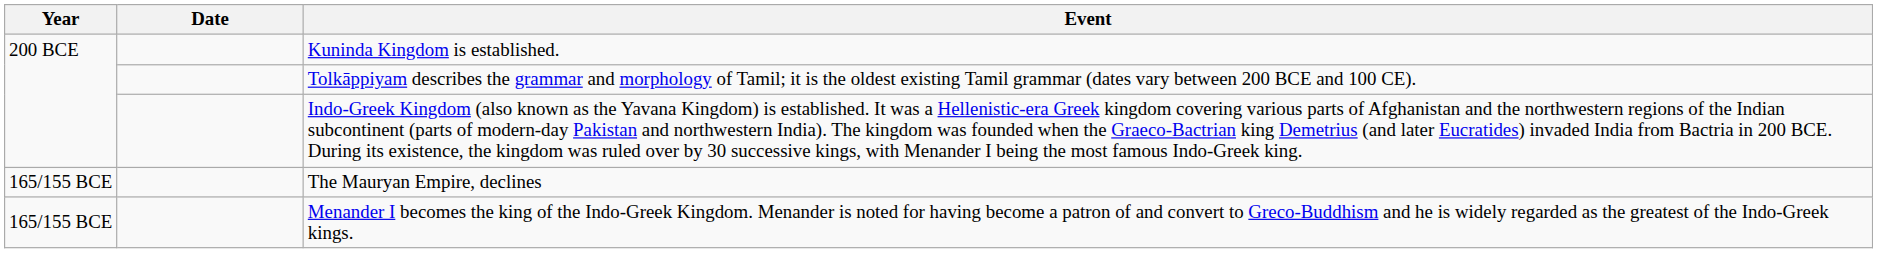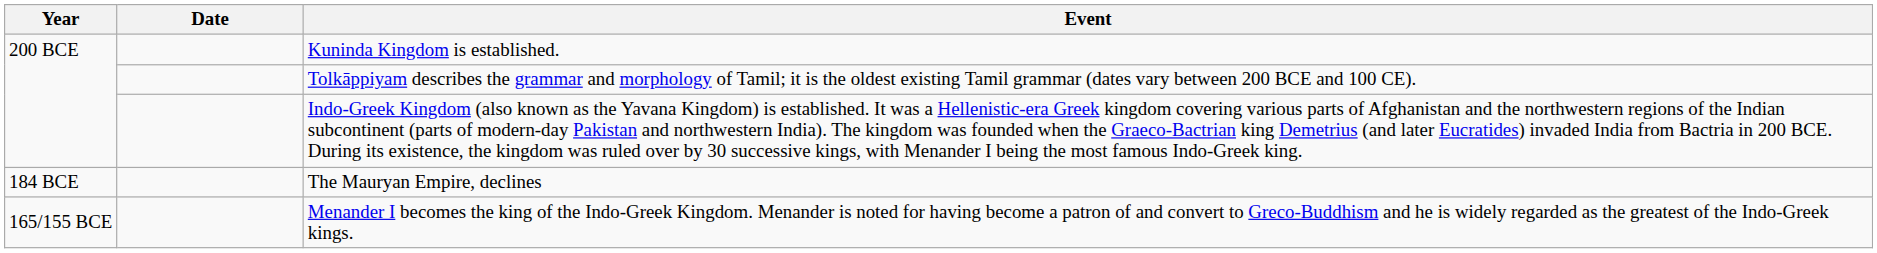The Mauryan Empire, declines | Year: 165/155 BCE -> 184 BCE
